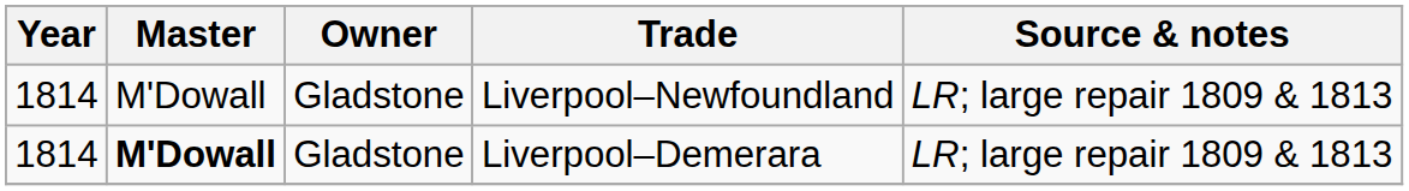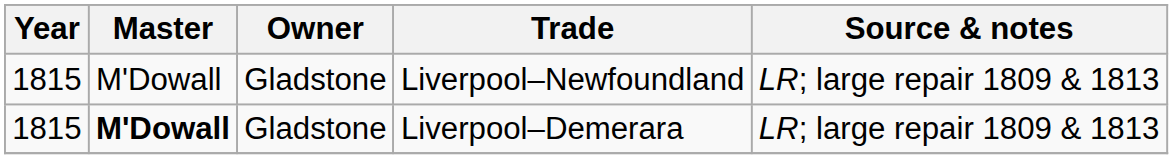Liverpool–Newfoundland | Year: 1814 -> 1815
Liverpool–Demerara | Year: 1814 -> 1815
